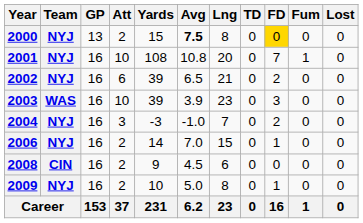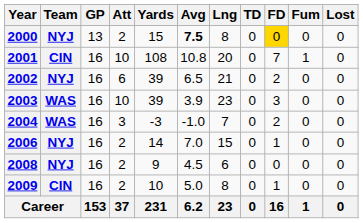2001 | Team: NYJ -> CIN
2004 | Team: NYJ -> WAS
2008 | Team: CIN -> NYJ
2009 | Team: NYJ -> CIN
